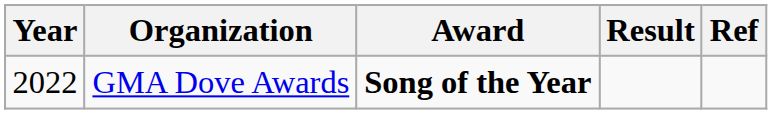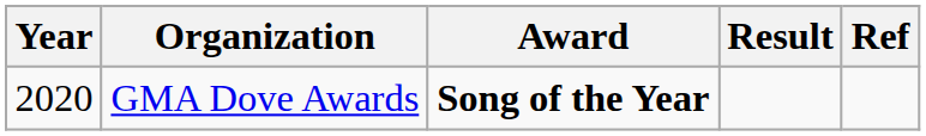GMA Dove Awards | Year: 2022 -> 2020
